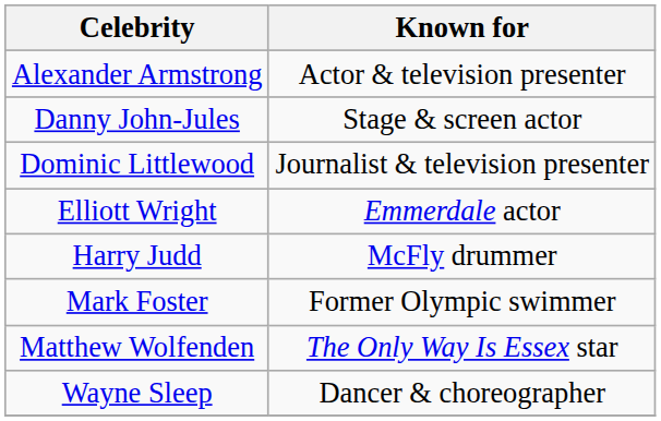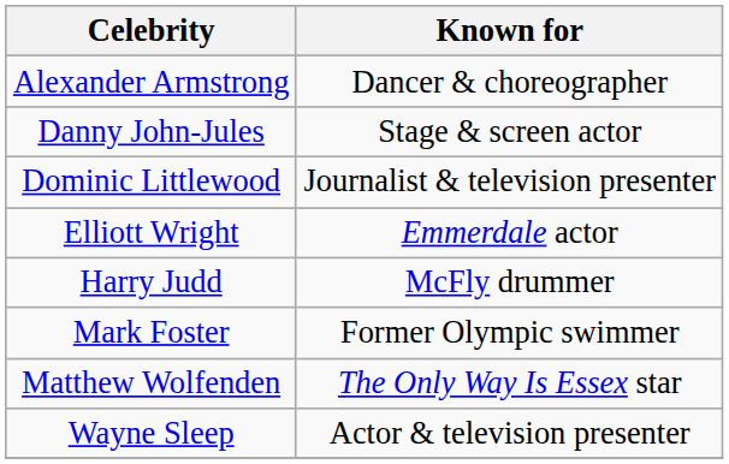Alexander Armstrong | Known for: Actor & television presenter -> Dancer & choreographer
Wayne Sleep | Known for: Dancer & choreographer -> Actor & television presenter
